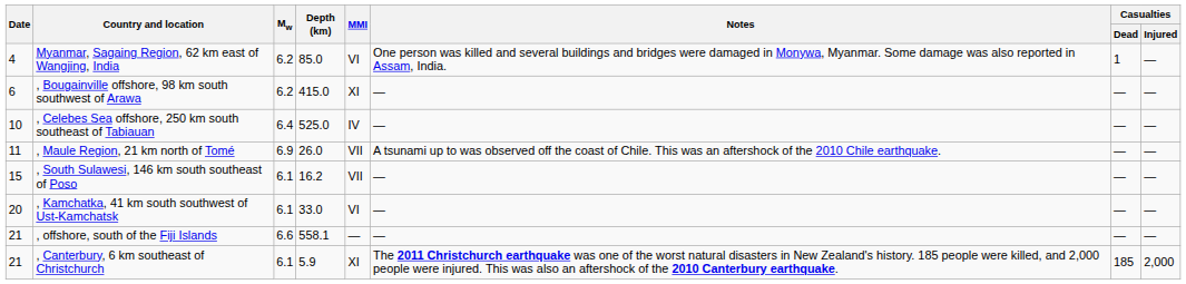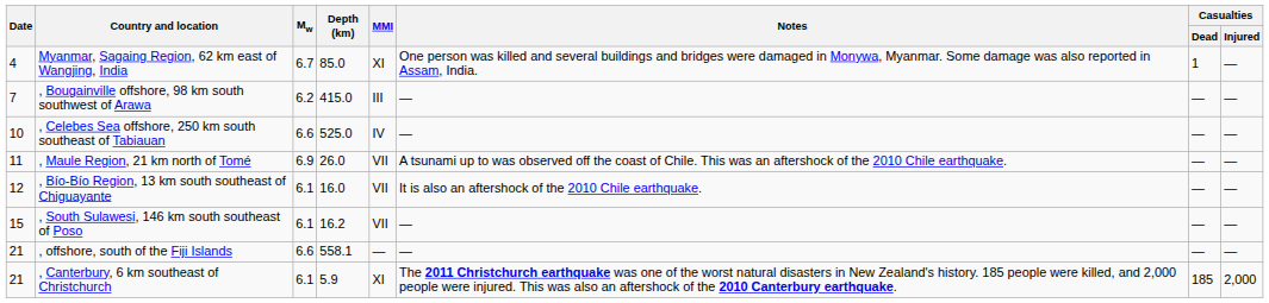Myanmar, Sagaing Region, 62 km east of Wangjing, India | Mw: 6.2 -> 6.7
Myanmar, Sagaing Region, 62 km east of Wangjing, India | MMI: VI -> XI
, Bougainville offshore, 98 km south southwest of Arawa | Date: 6 -> 7
, Bougainville offshore, 98 km south southwest of Arawa | MMI: XI -> III
, Celebes Sea offshore, 250 km south southeast of Tabiauan | Mw: 6.4 -> 6.6
+ row: 12 | , Bío-Bío Region, 13 km south southeast of Chiguayante | 6.1 | 16.0 | VII | It is also an aftershock of the 2010 Chile earthquake. | — | —
- row: 20 | , Kamchatka, 41 km south southwest of Ust-Kamchatsk | 6.1 | 33.0 | VI | — | — | —
